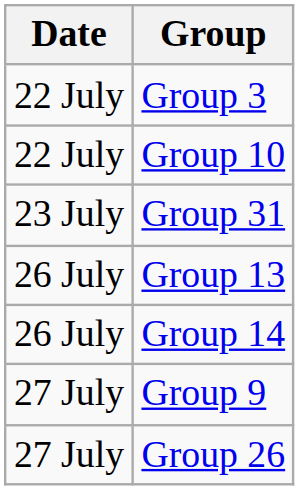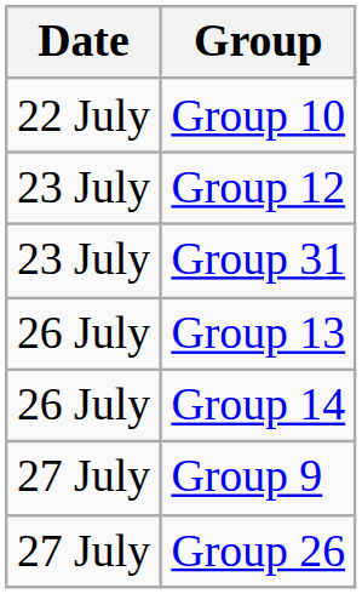- row: 22 July | Group 3
+ row: 23 July | Group 12
